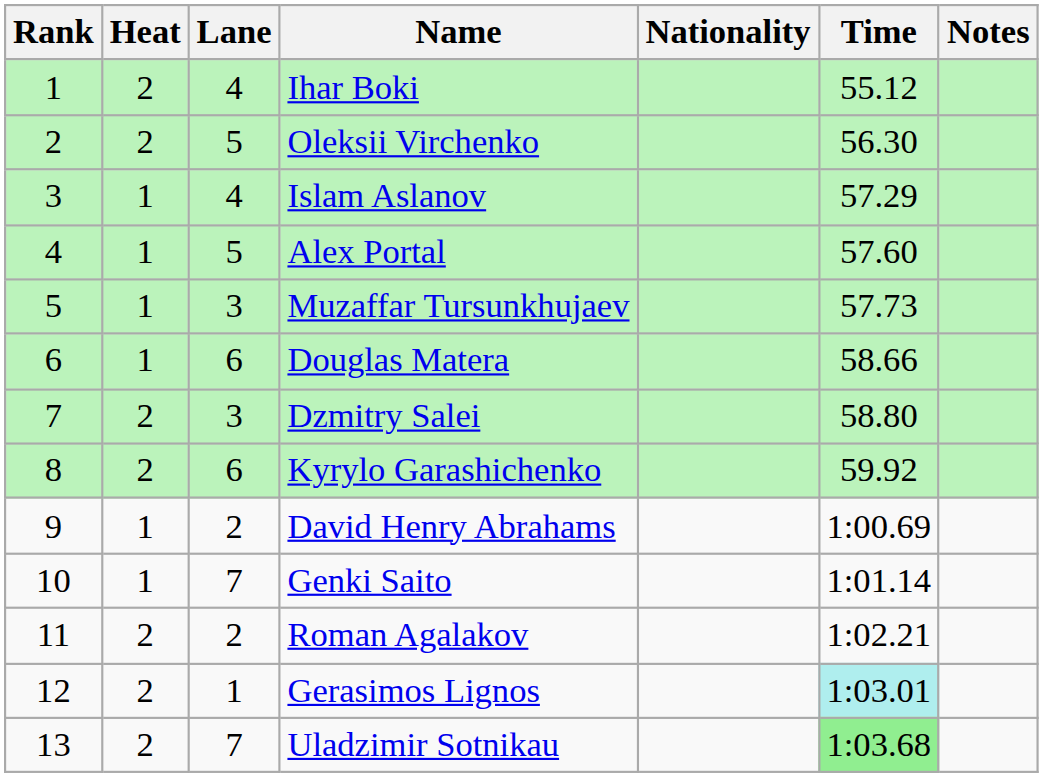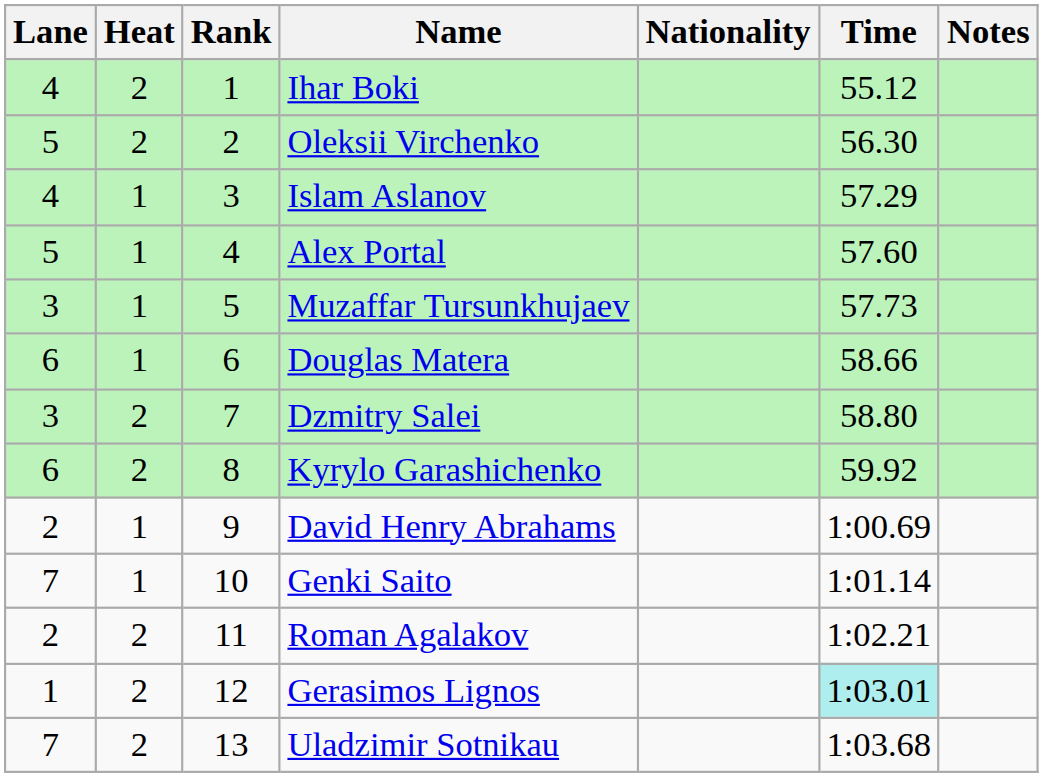columns swapped: Rank <-> Lane
Uladzimir Sotnikau | Time: lightgreen background -> no background
